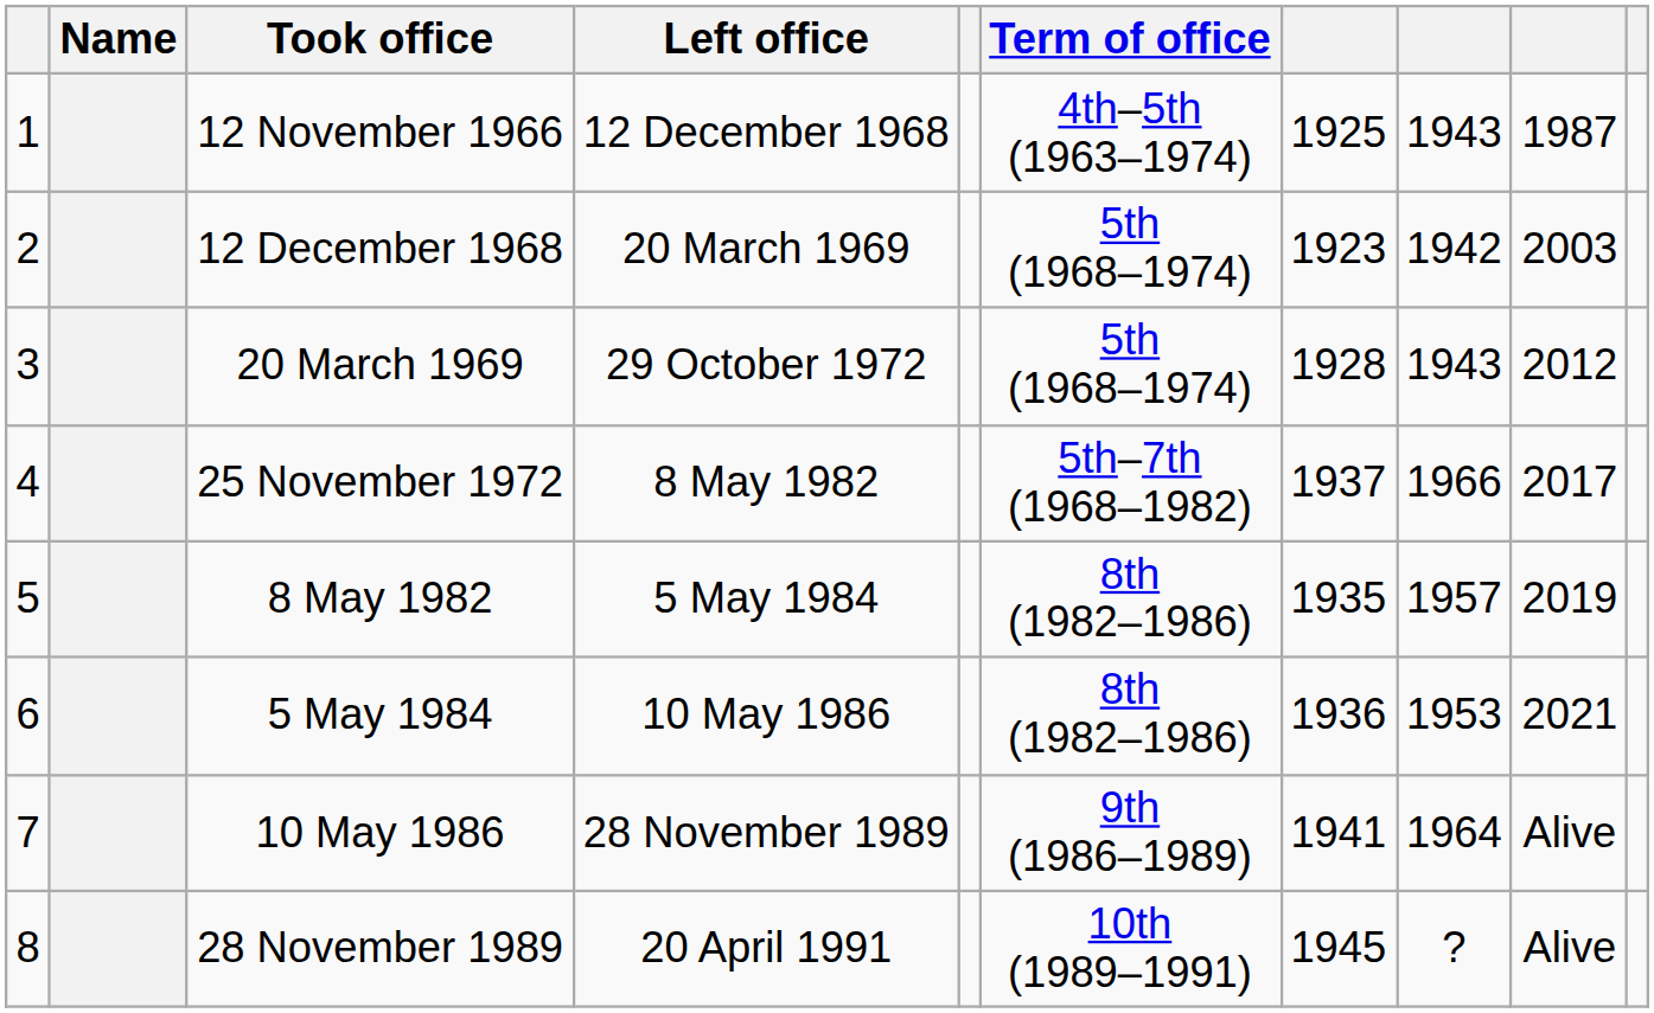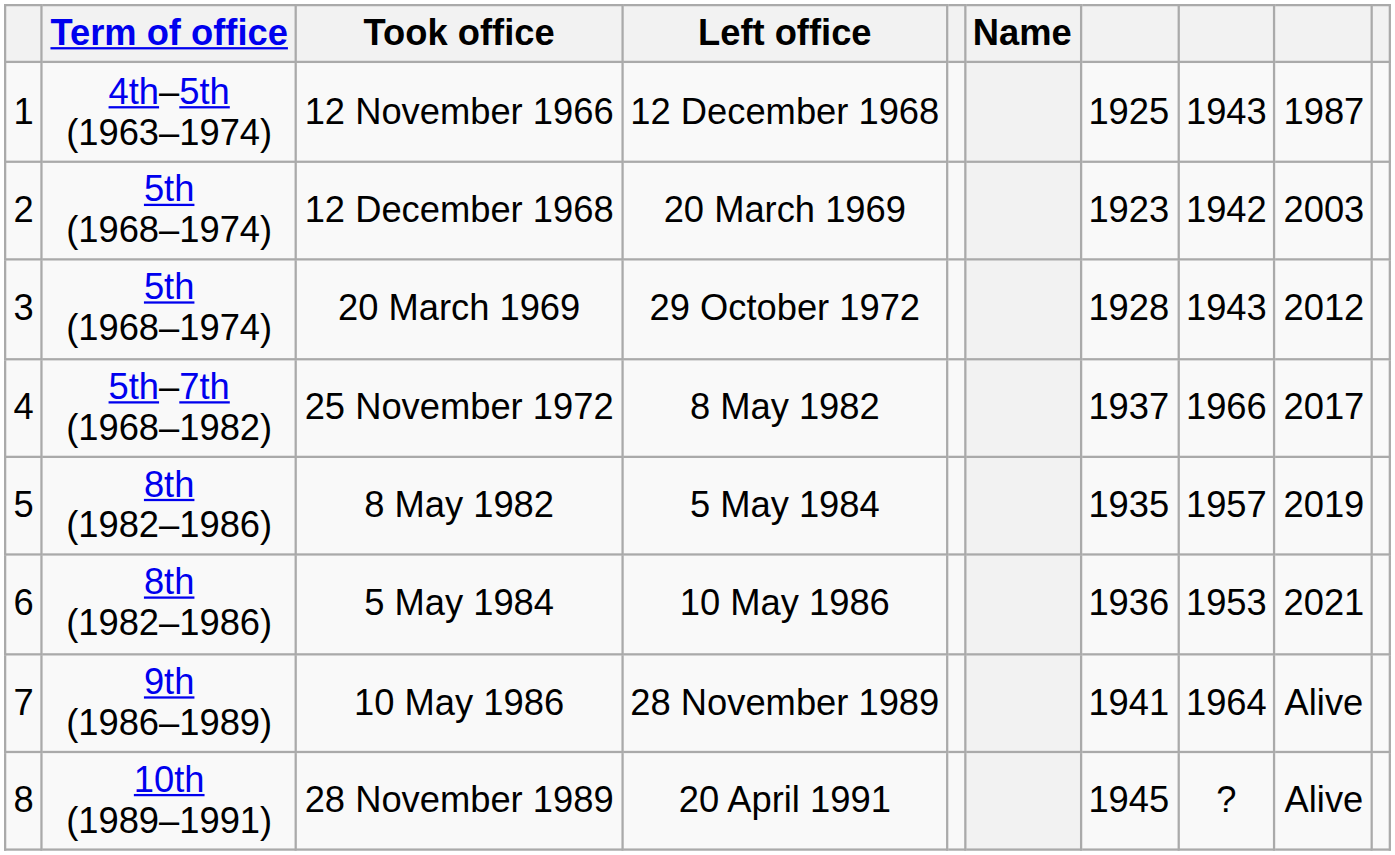columns swapped: Name <-> Term of office
